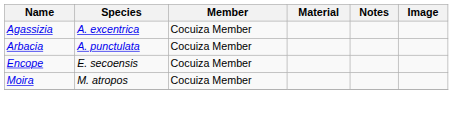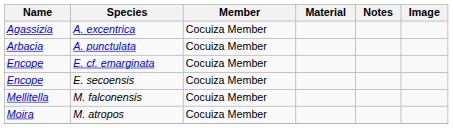+ row: Encope | E. cf. emarginata | Cocuiza Member
+ row: Mellitella | M. falconensis | Cocuiza Member
